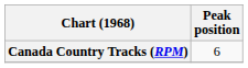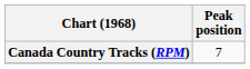Canada Country Tracks (RPM) | Peak position: 6 -> 7
